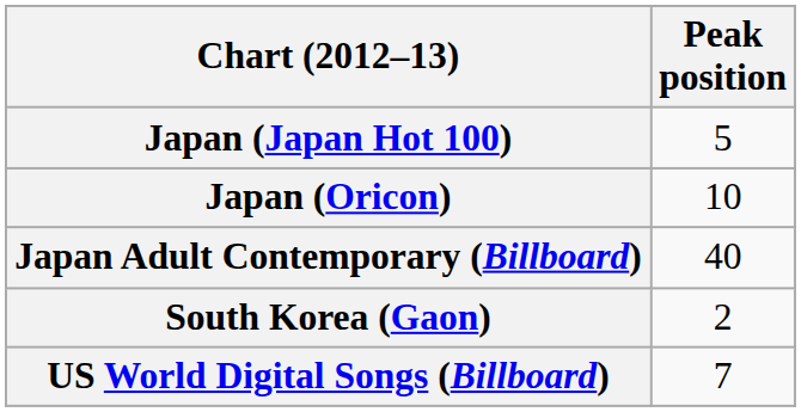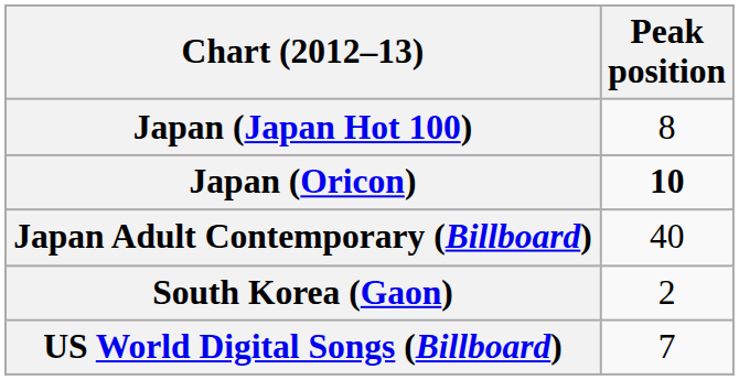Japan (Japan Hot 100) | Peak position: 5 -> 8
Japan (Oricon) | Peak position: normal -> bold
